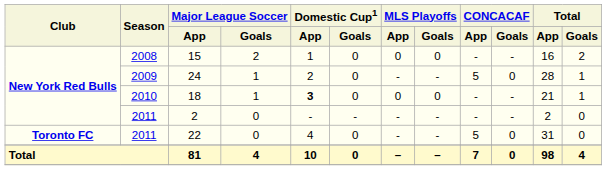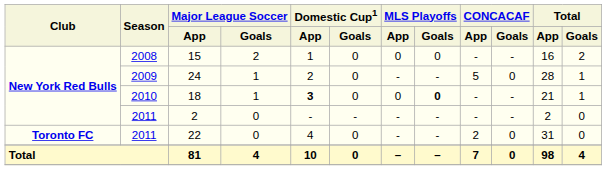18 | MLS Playoffs / Goals: normal -> bold
22 | CONCACAF / App: 5 -> 2
